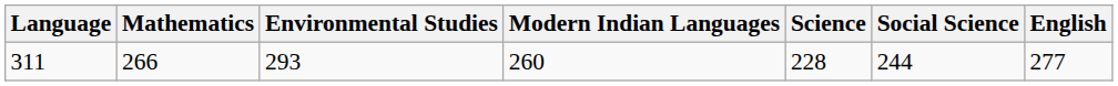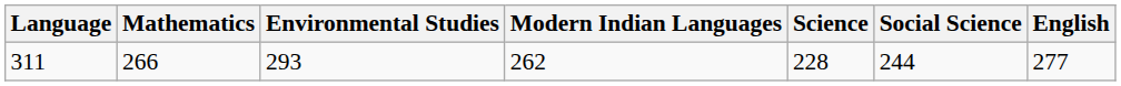311 | Modern Indian Languages: 260 -> 262
